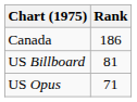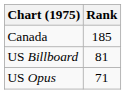Canada | Rank: 186 -> 185
